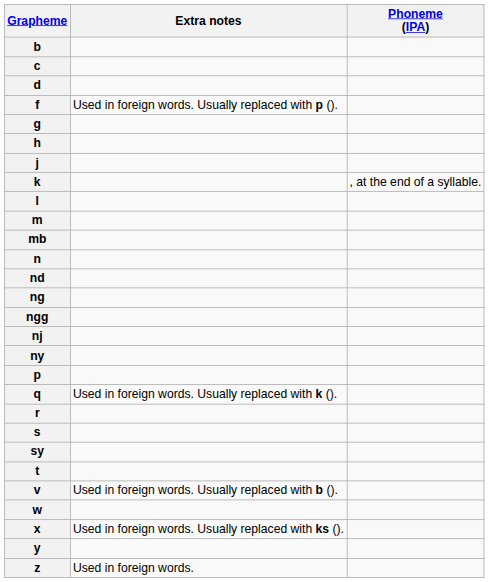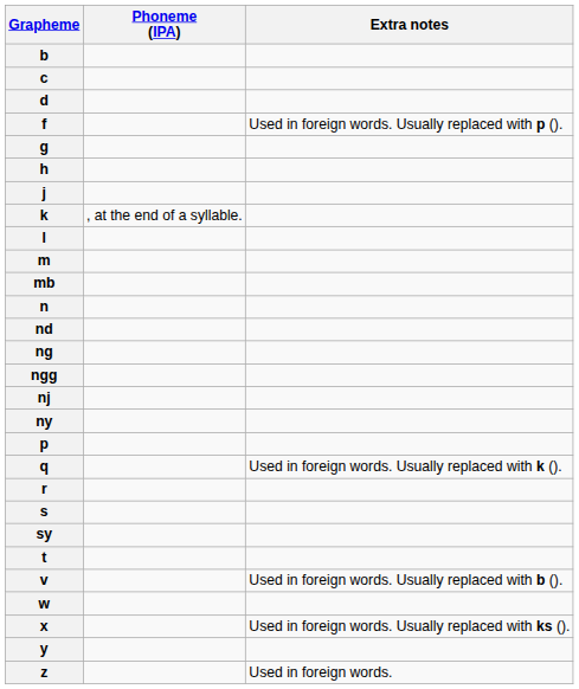columns swapped: Phoneme (IPA) <-> Extra notes
